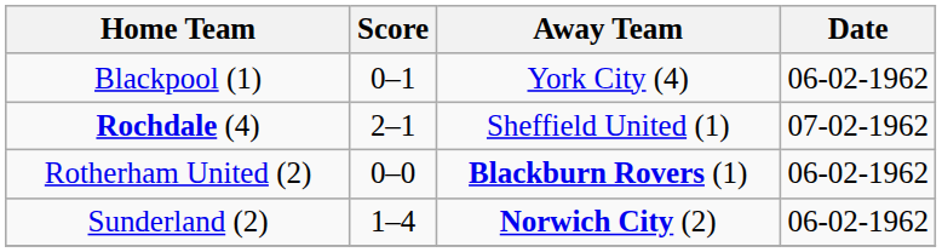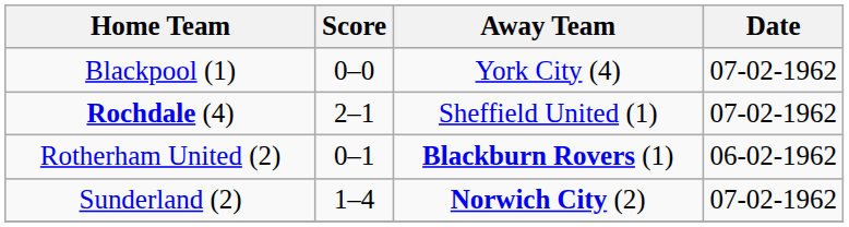Blackpool (1) | Score: 0–1 -> 0–0
Blackpool (1) | Date: 06-02-1962 -> 07-02-1962
Rotherham United (2) | Score: 0–0 -> 0–1
Sunderland (2) | Date: 06-02-1962 -> 07-02-1962
